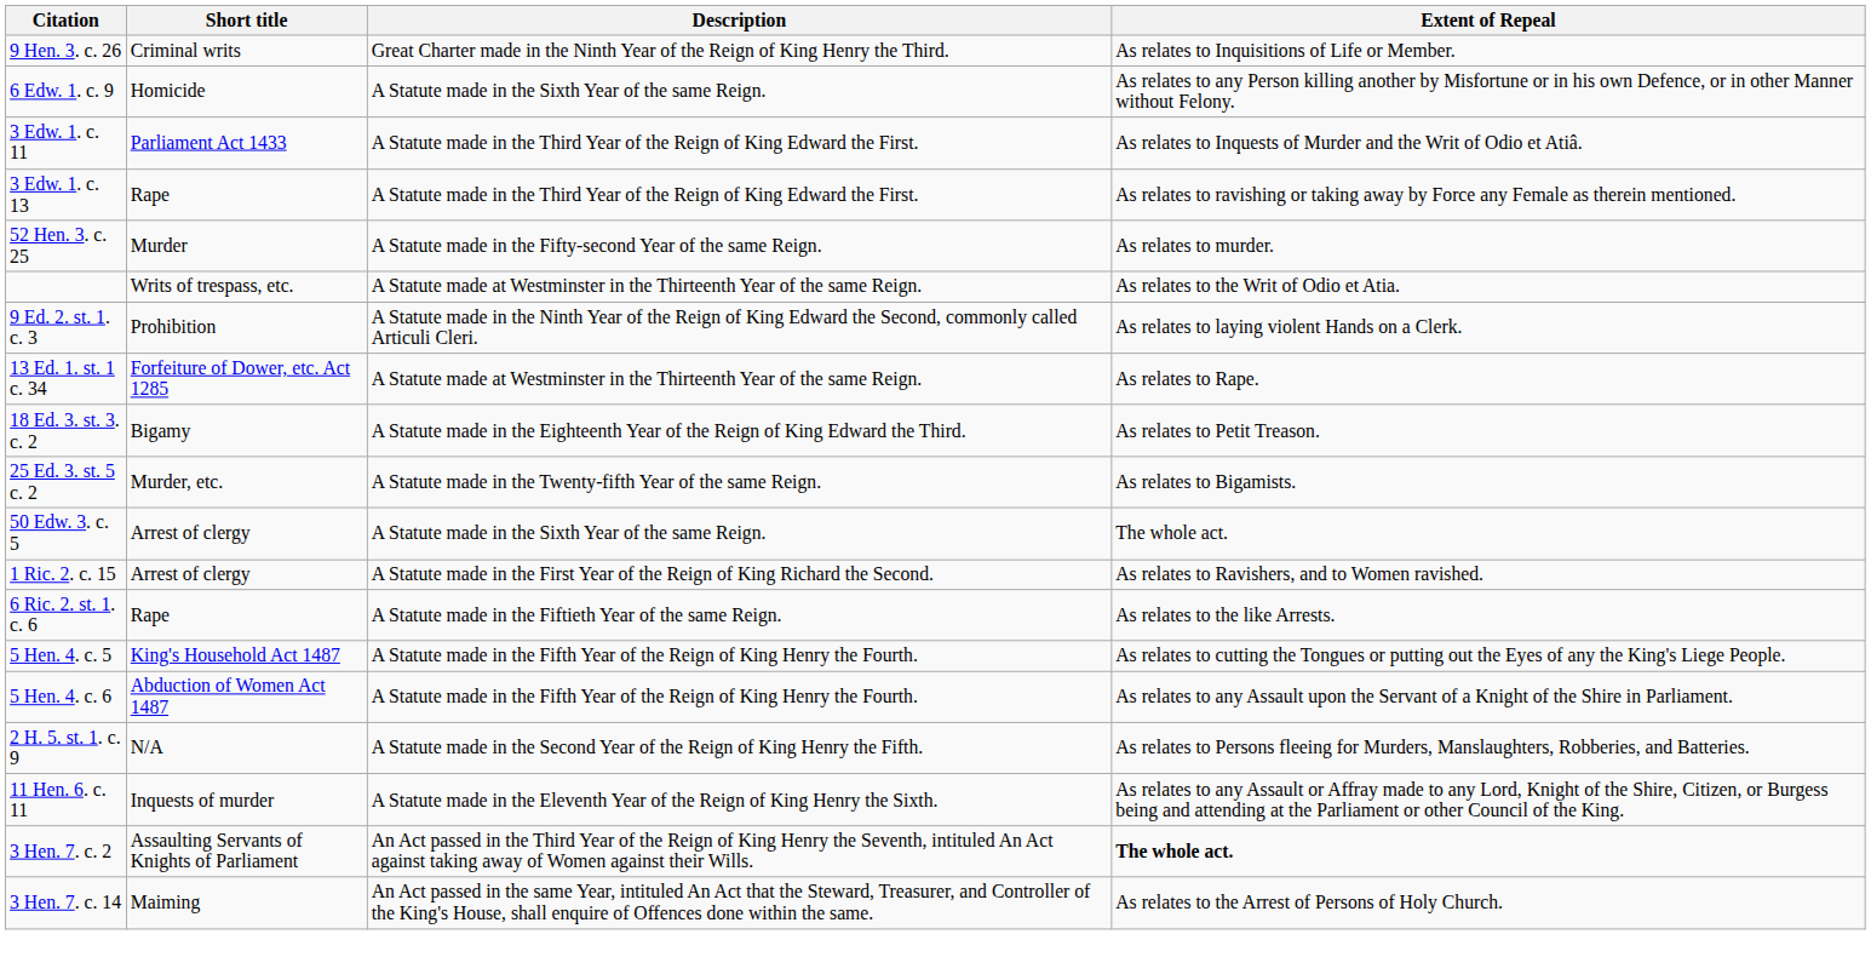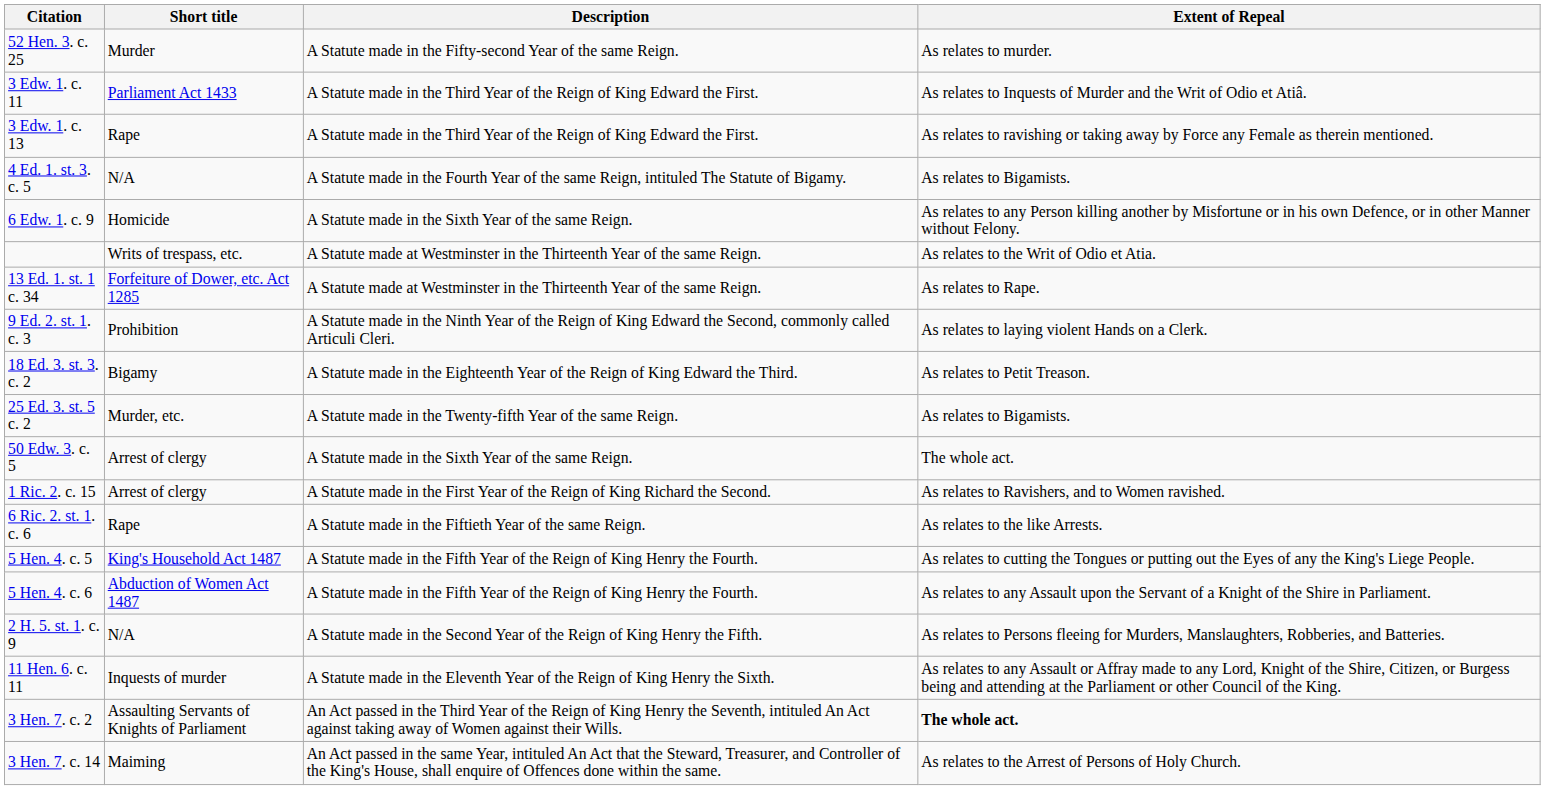- row: 9 Hen. 3. c. 26 | Criminal writs | Great Charter made in the Ninth Year of the Reign of King Henry the Third. | As relates to Inquisitions of Life or Member.
rows swapped: 52 Hen. 3. c. 25 <-> 6 Edw. 1. c. 9
+ row: 4 Ed. 1. st. 3. c. 5 | N/A | A Statute made in the Fourth Year of the same Reign, intituled The Statute of Bigamy. | As relates to Bigamists.
rows swapped: 13 Ed. 1. st. 1 c. 34 <-> 9 Ed. 2. st. 1. c. 3
